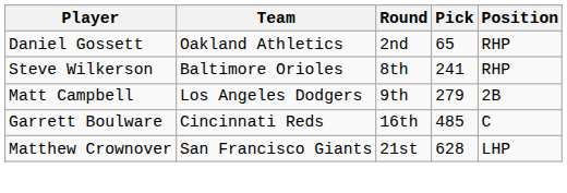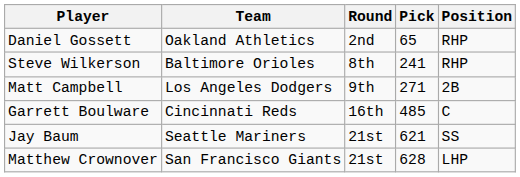Matt Campbell | Pick: 279 -> 271
+ row: Jay Baum | Seattle Mariners | 21st | 621 | SS
